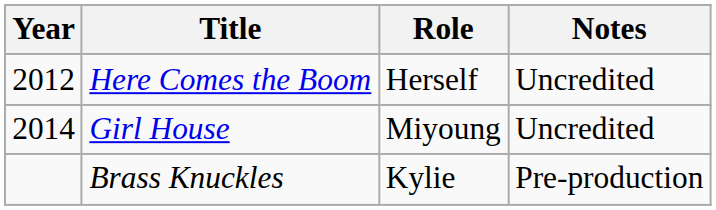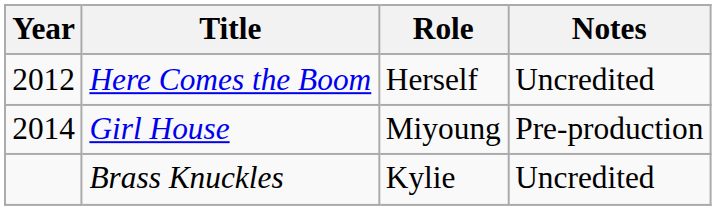Girl House | Notes: Uncredited -> Pre-production
Brass Knuckles | Notes: Pre-production -> Uncredited
